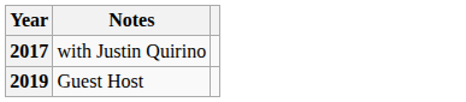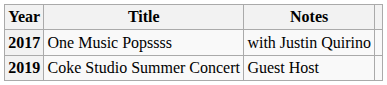+ column: Title | One Music Popssss | Coke Studio Summer Concert
